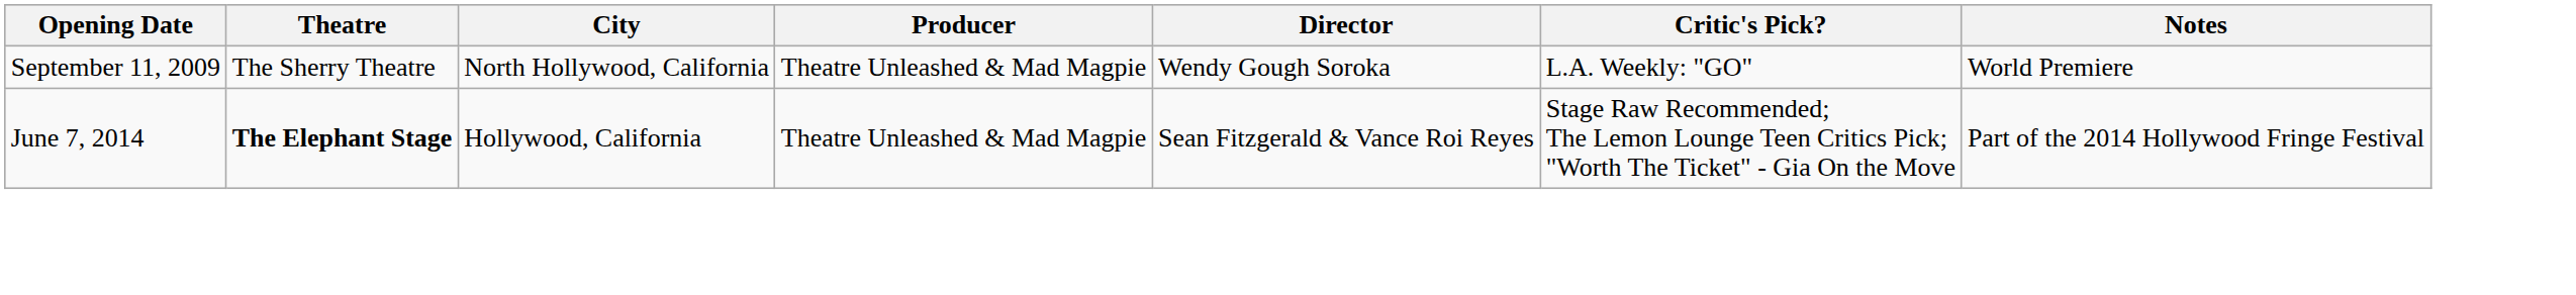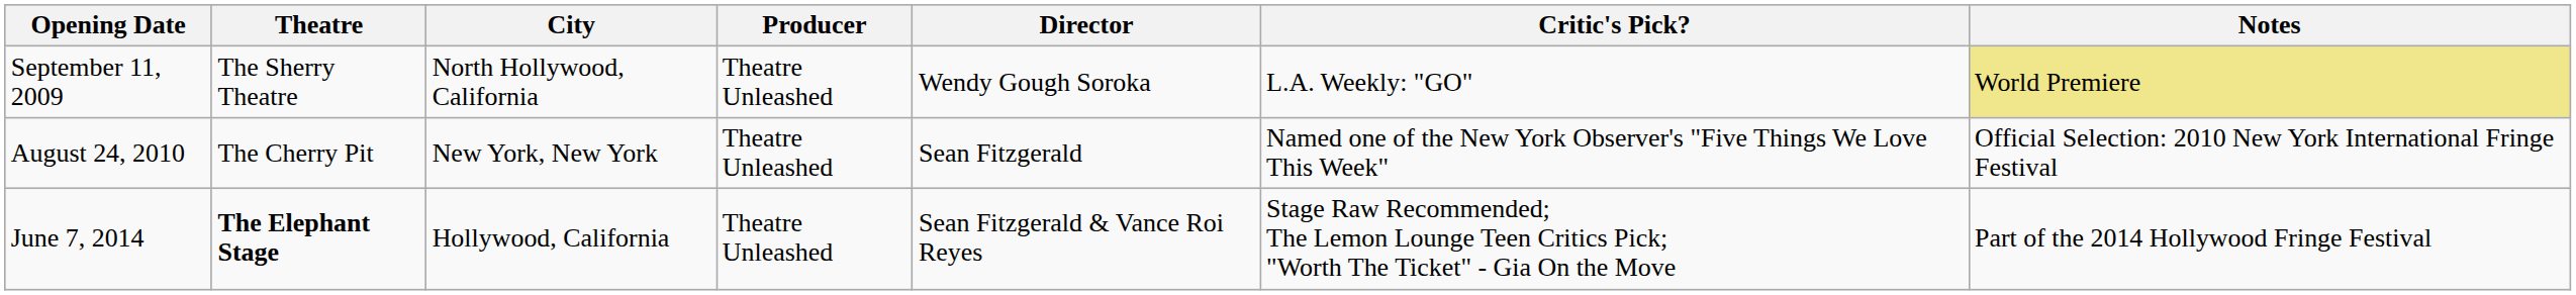September 11, 2009 | Producer: Theatre Unleashed & Mad Magpie -> Theatre Unleashed
September 11, 2009 | Notes: no background -> khaki background
+ row: August 24, 2010 | The Cherry Pit | New York, New York | Theatre Unleashed | Sean Fitzgerald | Named one of the New York Observer's "Five Things We Love This Week" | Official Selection: 2010 New York International Fringe Festival
June 7, 2014 | Producer: Theatre Unleashed & Mad Magpie -> Theatre Unleashed
